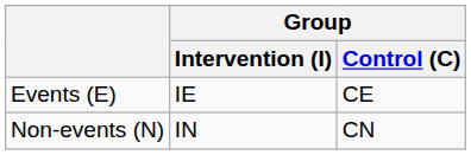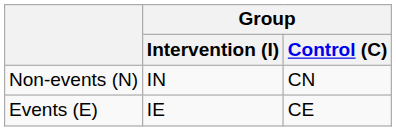rows swapped: Events (E) <-> Non-events (N)
